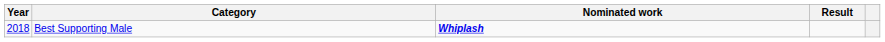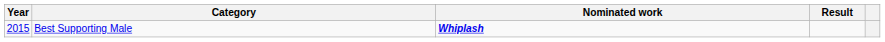Best Supporting Male | Year: 2018 -> 2015
